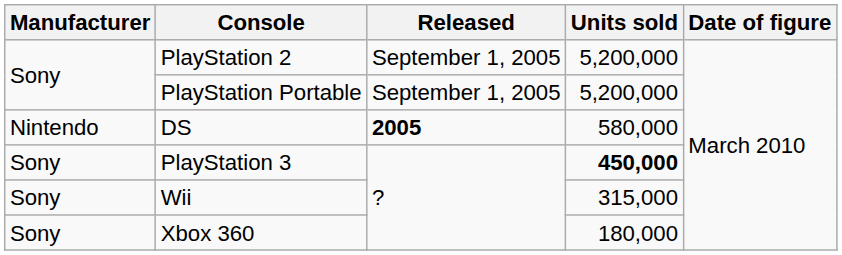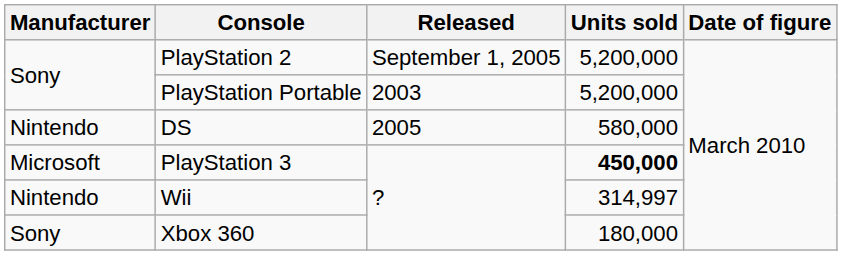PlayStation Portable | Released: September 1, 2005 -> 2003
DS | Released: bold -> normal
PlayStation 3 | Manufacturer: Sony -> Microsoft
Wii | Manufacturer: Sony -> Nintendo
Wii | Units sold: 315,000 -> 314,997
